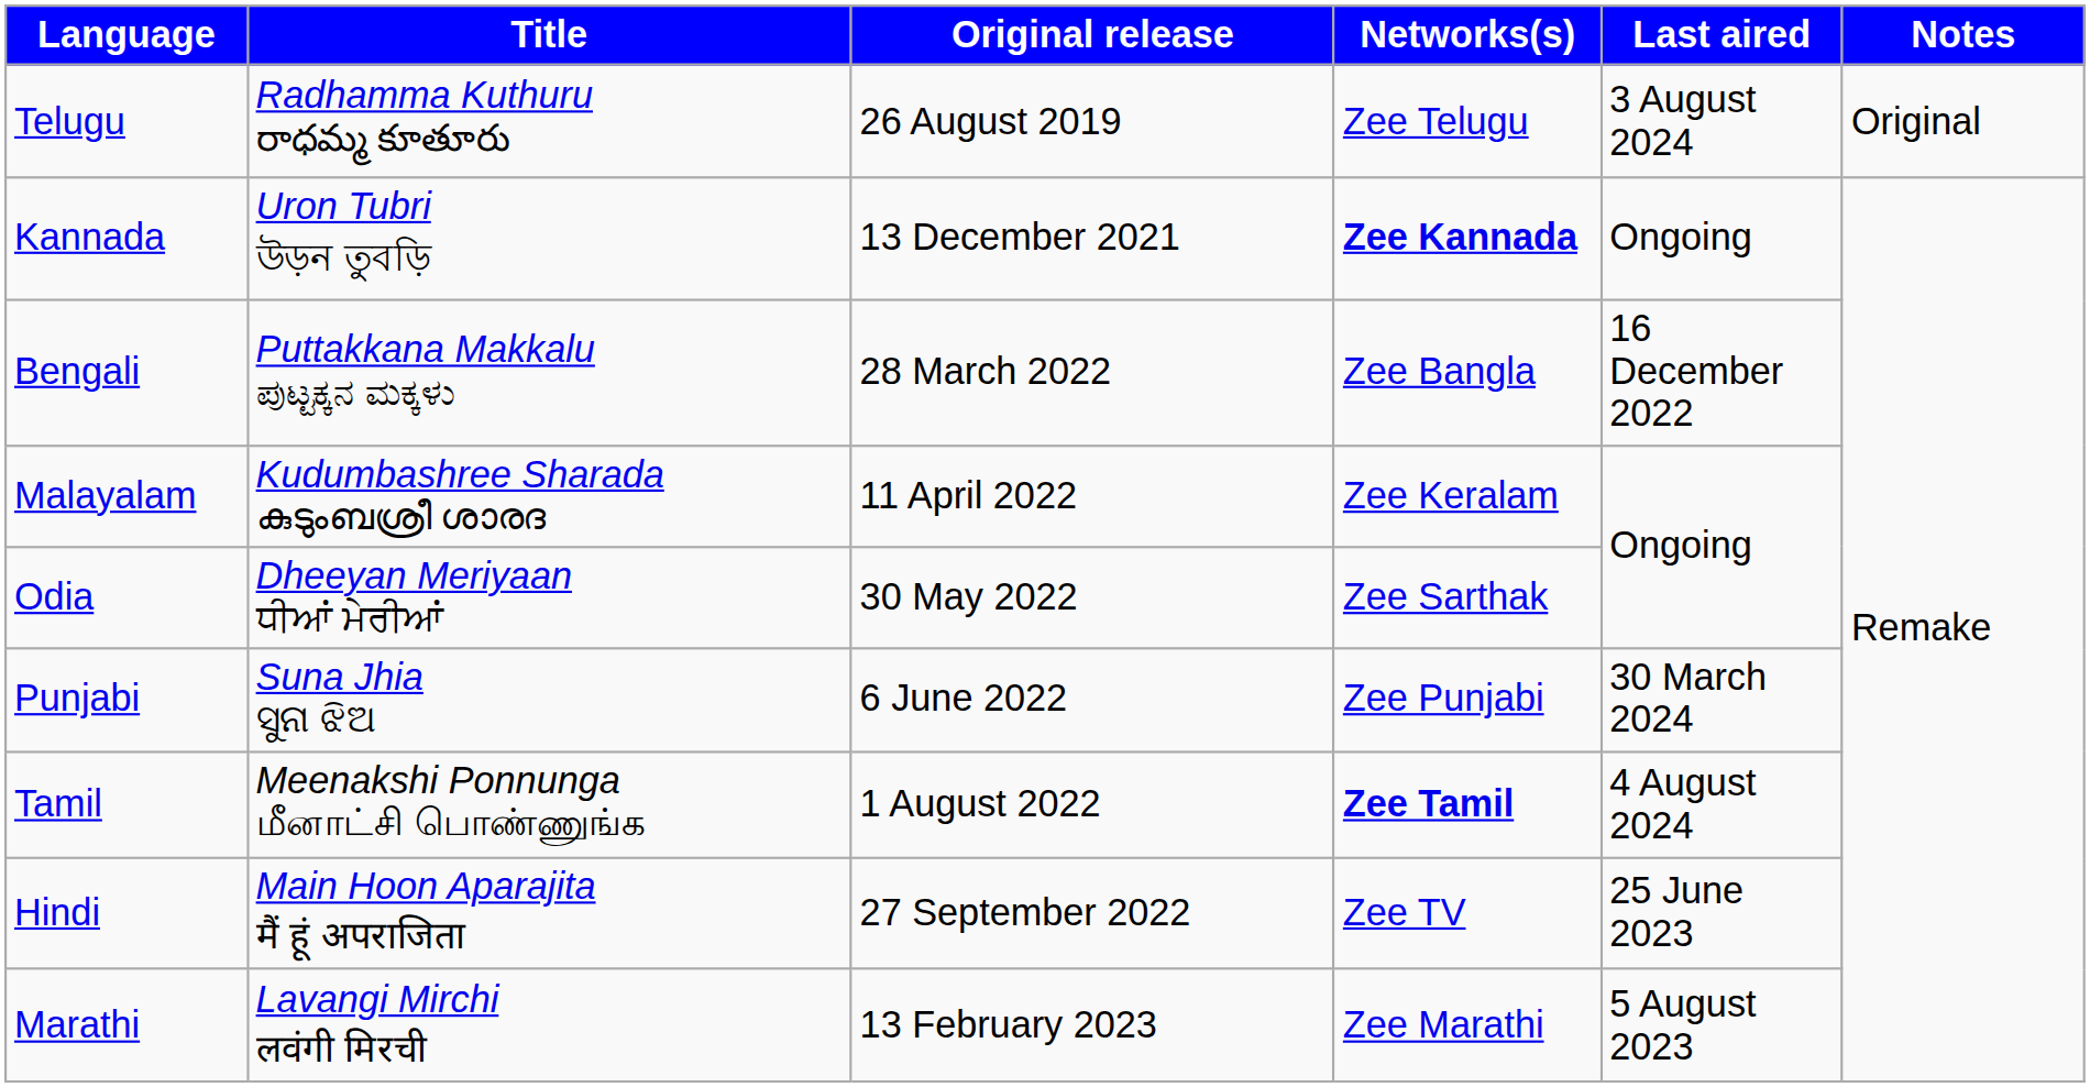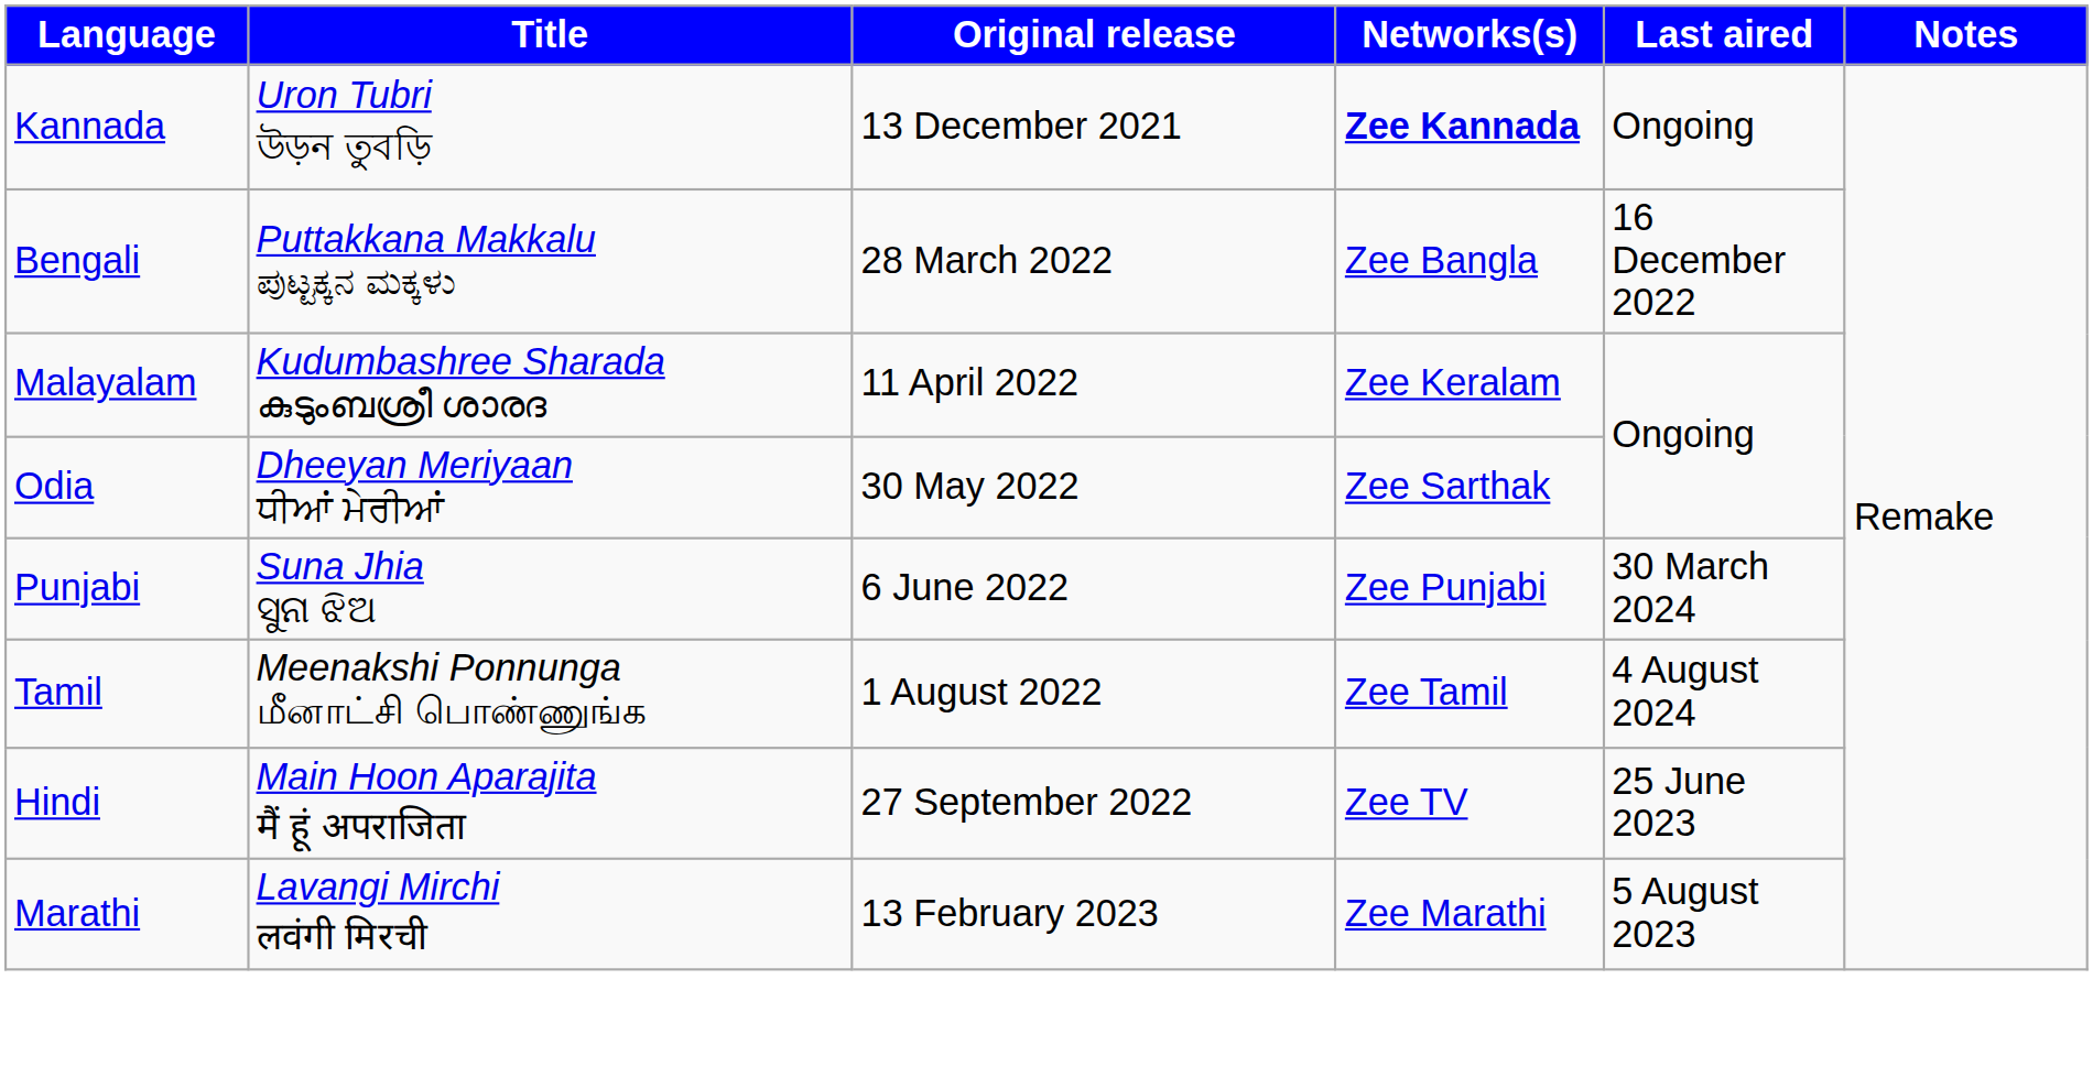- row: Telugu | Radhamma Kuthuru రాధమ్మ కూతూరు | 26 August 2019 | Zee Telugu | 3 August 2024 | Original
Tamil | Networks(s): bold -> normal
